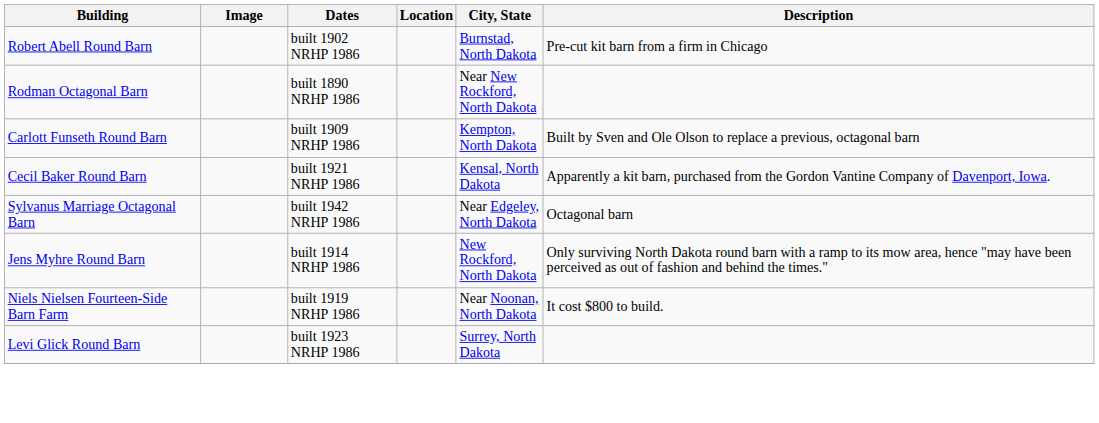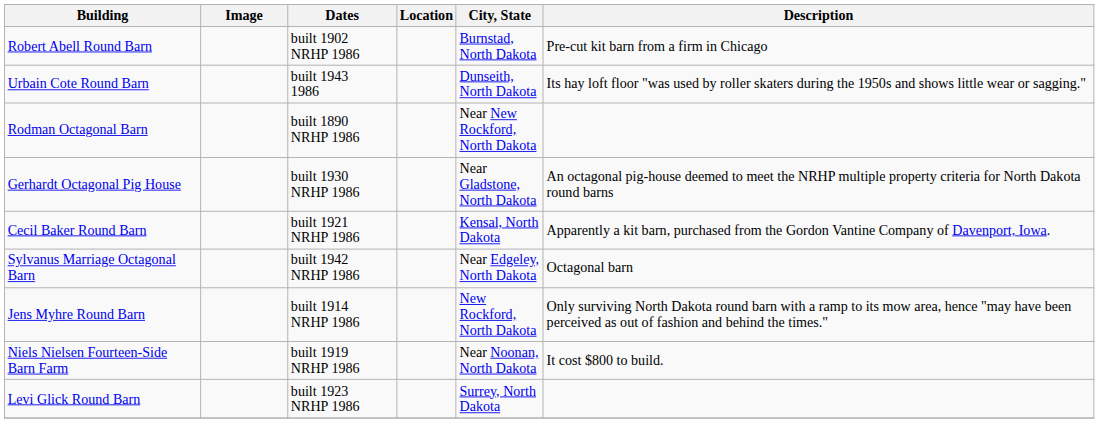+ row: Urbain Cote Round Barn | built 1943 1986 | Dunseith, North Dakota | Its hay loft floor "was used by roller skaters during the 1950s and shows little wear or sagging."
+ row: Gerhardt Octagonal Pig House | built 1930 NRHP 1986 | Near Gladstone, North Dakota | An octagonal pig-house deemed to meet the NRHP multiple property criteria for North Dakota round barns
- row: Carlott Funseth Round Barn | built 1909 NRHP 1986 | Kempton, North Dakota | Built by Sven and Ole Olson to replace a previous, octagonal barn
